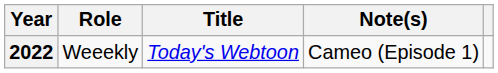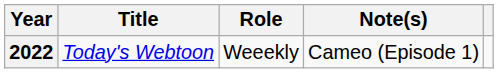columns swapped: Title <-> Role
